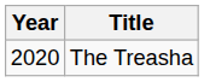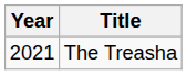The Treasha | Year: 2020 -> 2021
